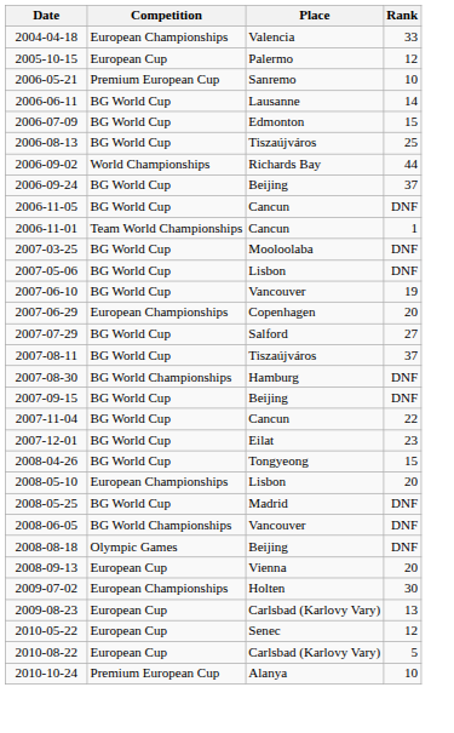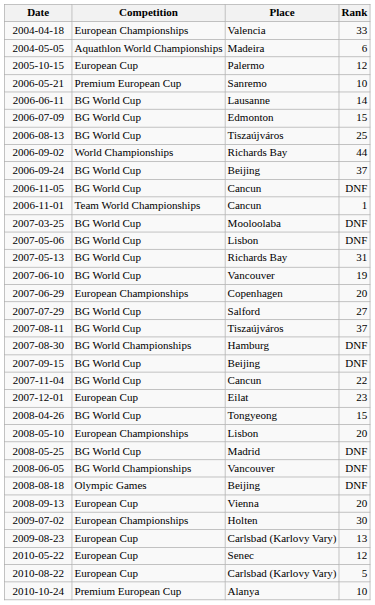+ row: 2004-05-05 | Aquathlon World Championships | Madeira | 6
+ row: 2007-05-13 | BG World Cup | Richards Bay | 31
2007-12-01 | Competition: BG World Cup -> European Cup
